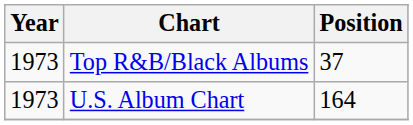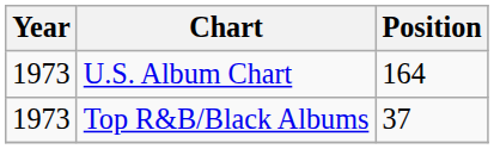rows swapped: U.S. Album Chart <-> Top R&B/Black Albums
